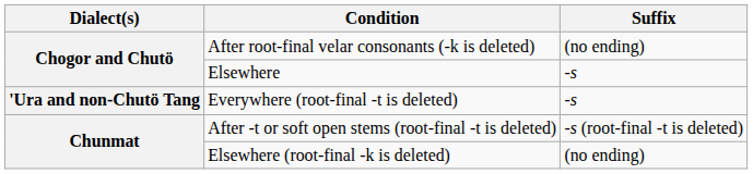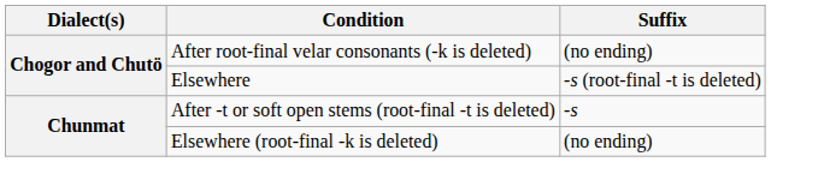Elsewhere | Suffix: -s -> -s (root-final -t is deleted)
- row: 'Ura and non-Chutö Tang | Everywhere (root-final -t is deleted) | -s
After -t or soft open stems (root-final -t is deleted) | Suffix: -s (root-final -t is deleted) -> -s
